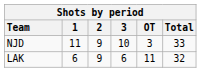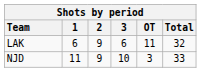rows swapped: LAK <-> NJD
